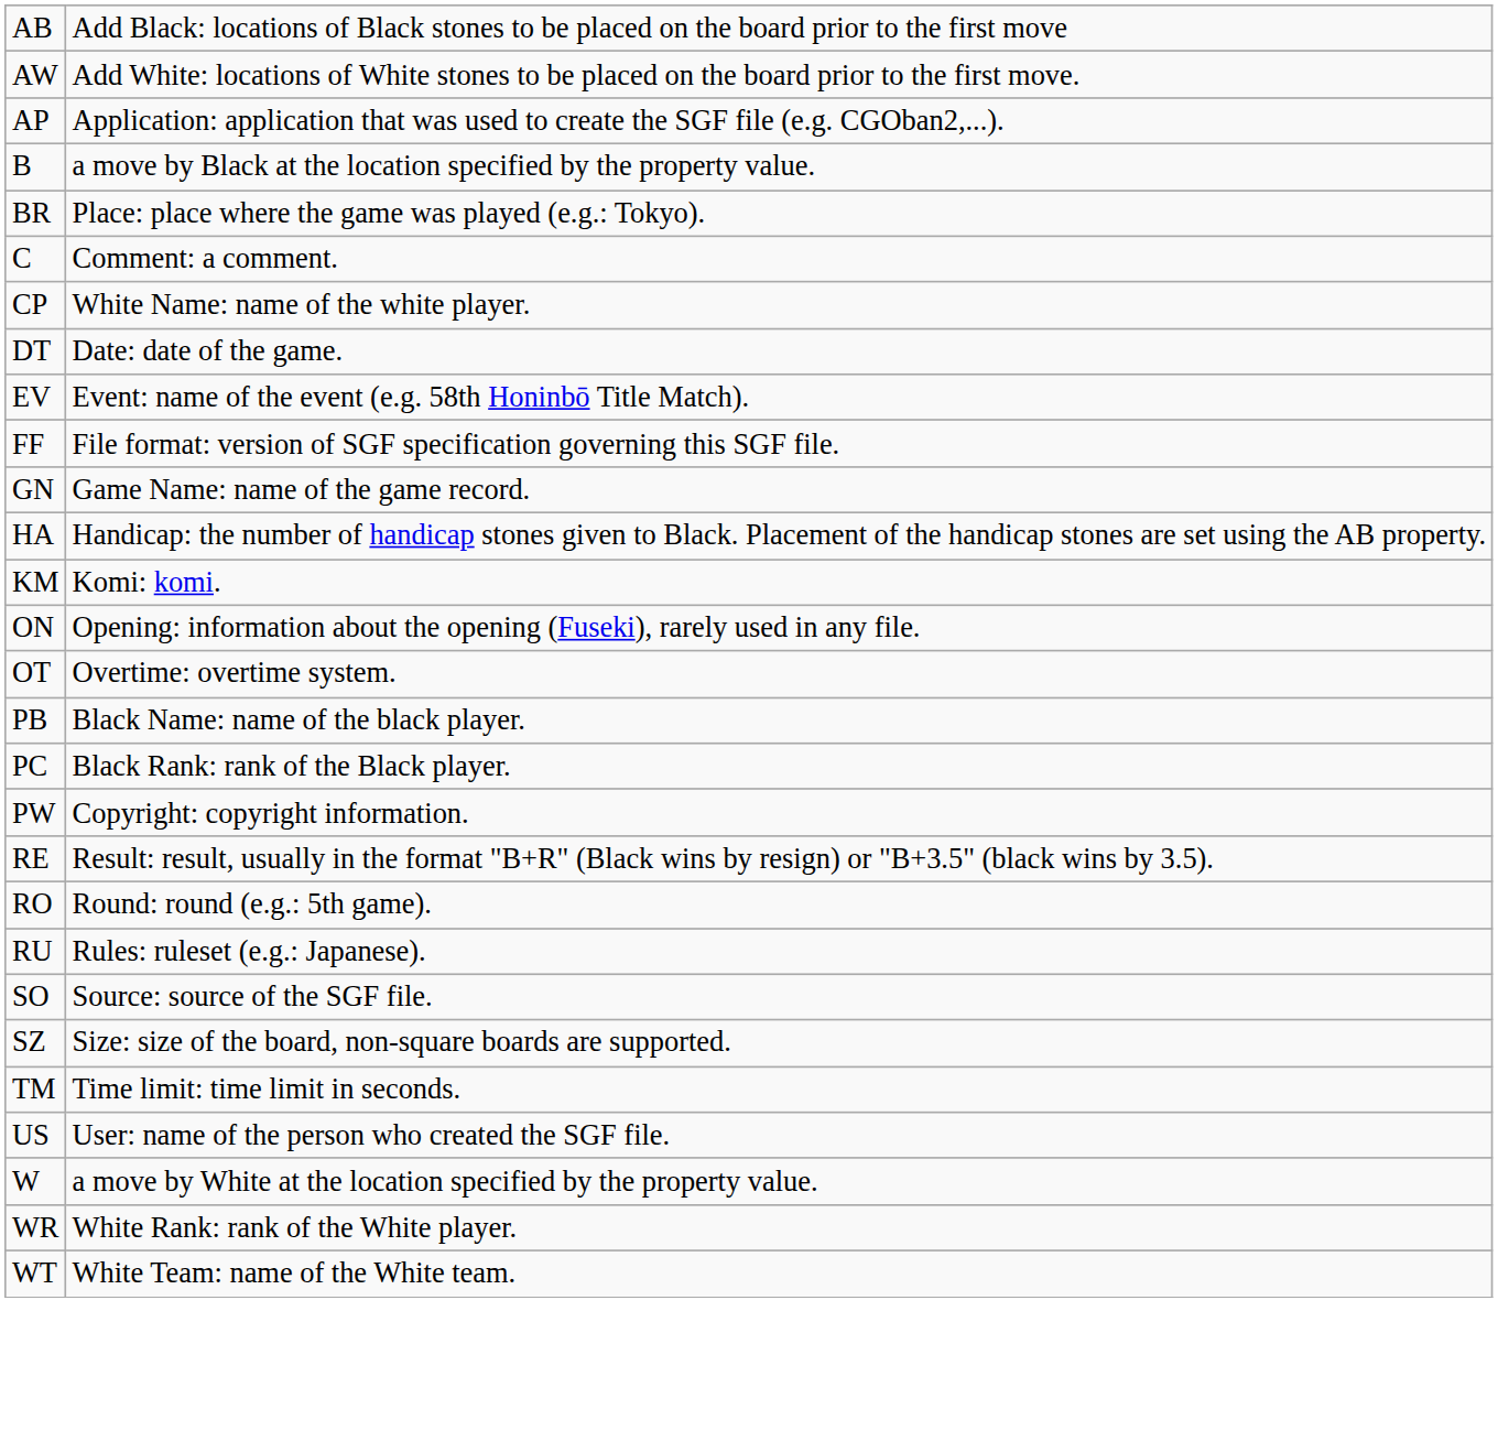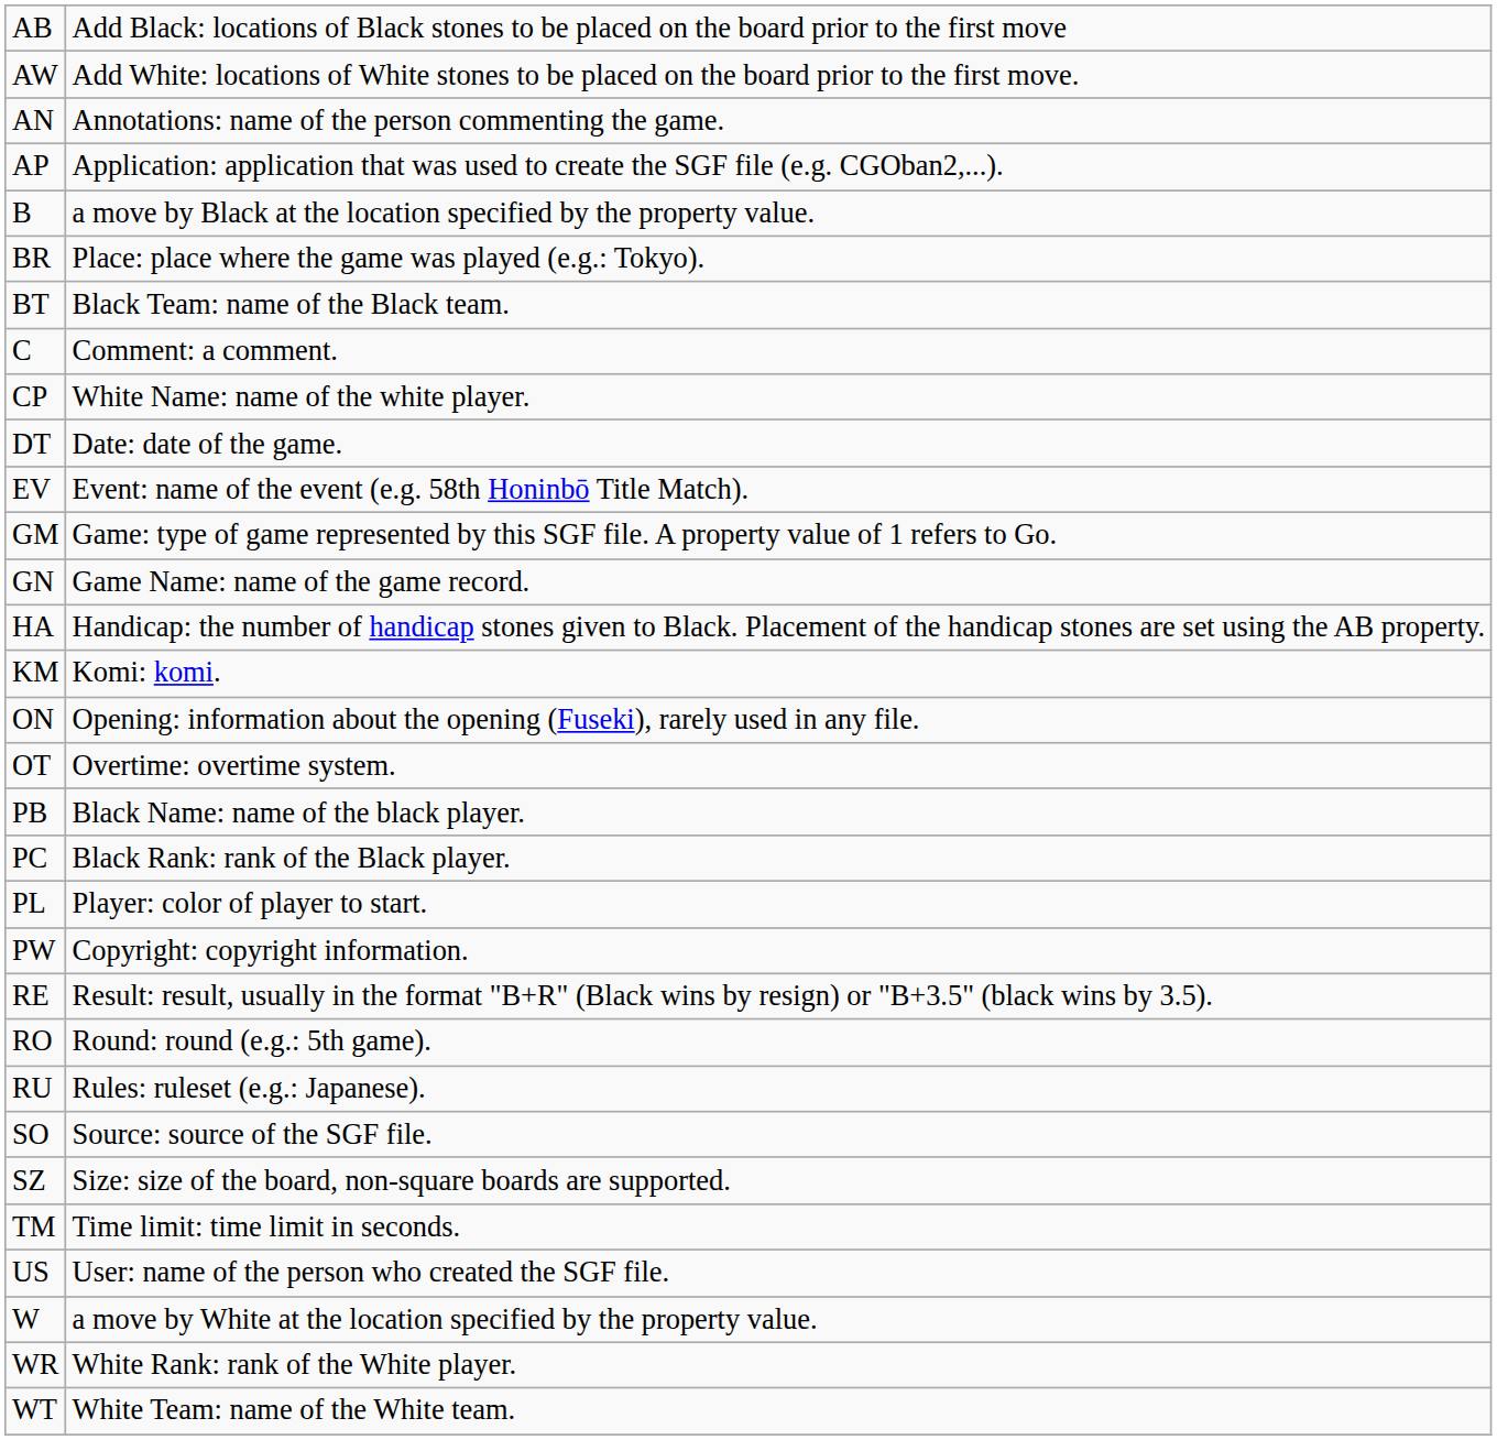+ row: AN | Annotations: name of the person commenting the game.
+ row: BT | Black Team: name of the Black team.
- row: FF | File format: version of SGF specification governing this SGF file.
+ row: GM | Game: type of game represented by this SGF file. A property value of 1 refers to Go.
+ row: PL | Player: color of player to start.
